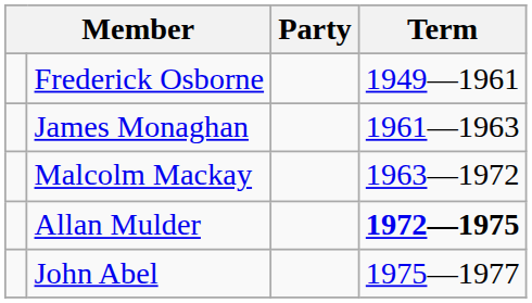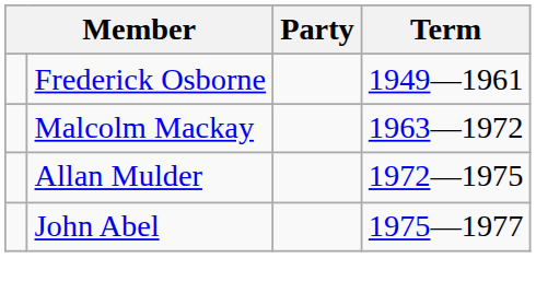- row: James Monaghan | 1961—1963
Allan Mulder | Term: bold -> normal
